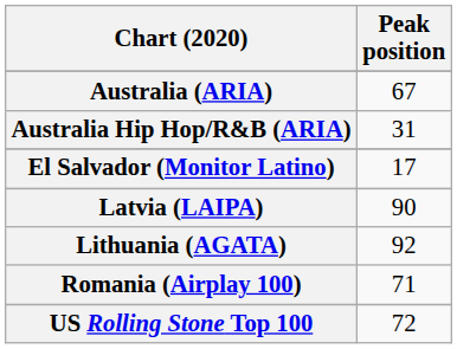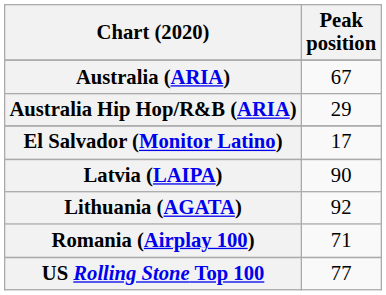Australia Hip Hop/R&B (ARIA) | Peak position: 31 -> 29
US Rolling Stone Top 100 | Peak position: 72 -> 77
